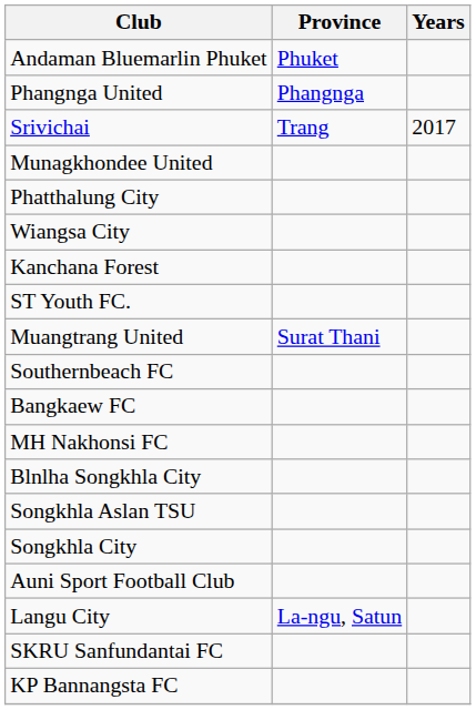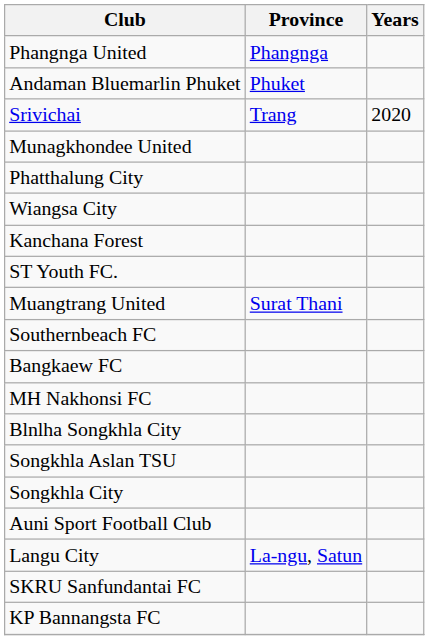rows swapped: Phangnga United <-> Andaman Bluemarlin Phuket
Srivichai | Years: 2017 -> 2020
